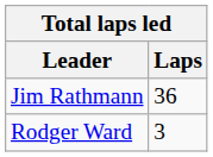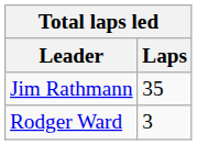Jim Rathmann | Laps: 36 -> 35
